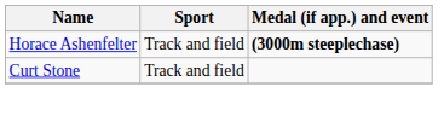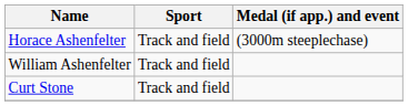Horace Ashenfelter | Medal (if app.) and event: bold -> normal
+ row: William Ashenfelter | Track and field
